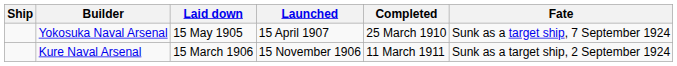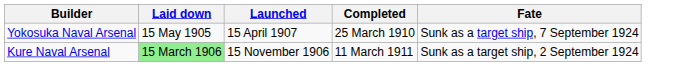- column: Ship
Kure Naval Arsenal | Laid down: no background -> lightgreen background
